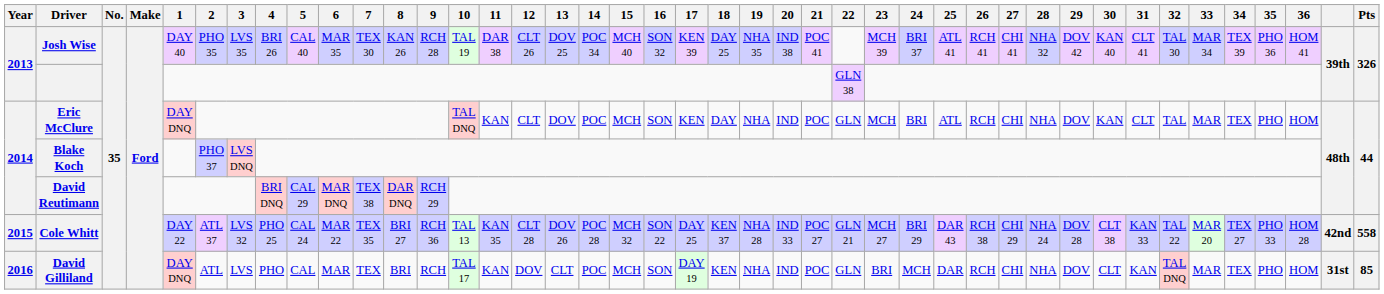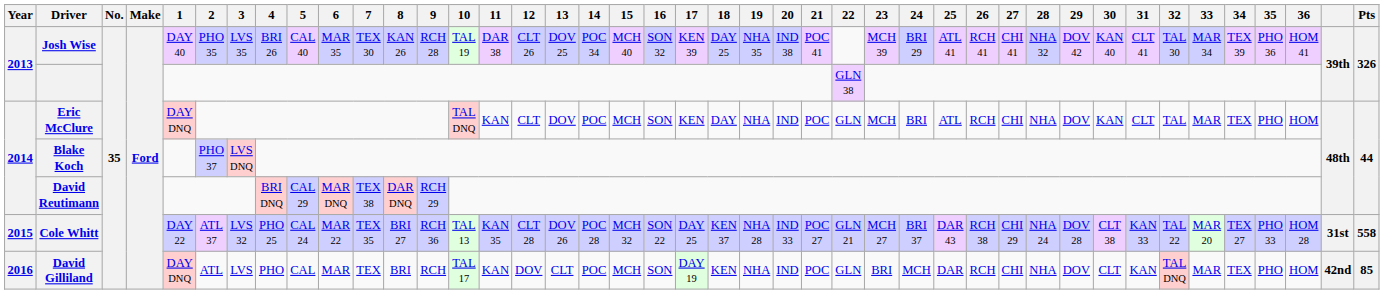Josh Wise | 24: BRI 37 -> BRI 29
Cole Whitt | 24: BRI 29 -> BRI 37
Cole Whitt | column 41: 42nd -> 31st
David Gilliland | column 41: 31st -> 42nd
